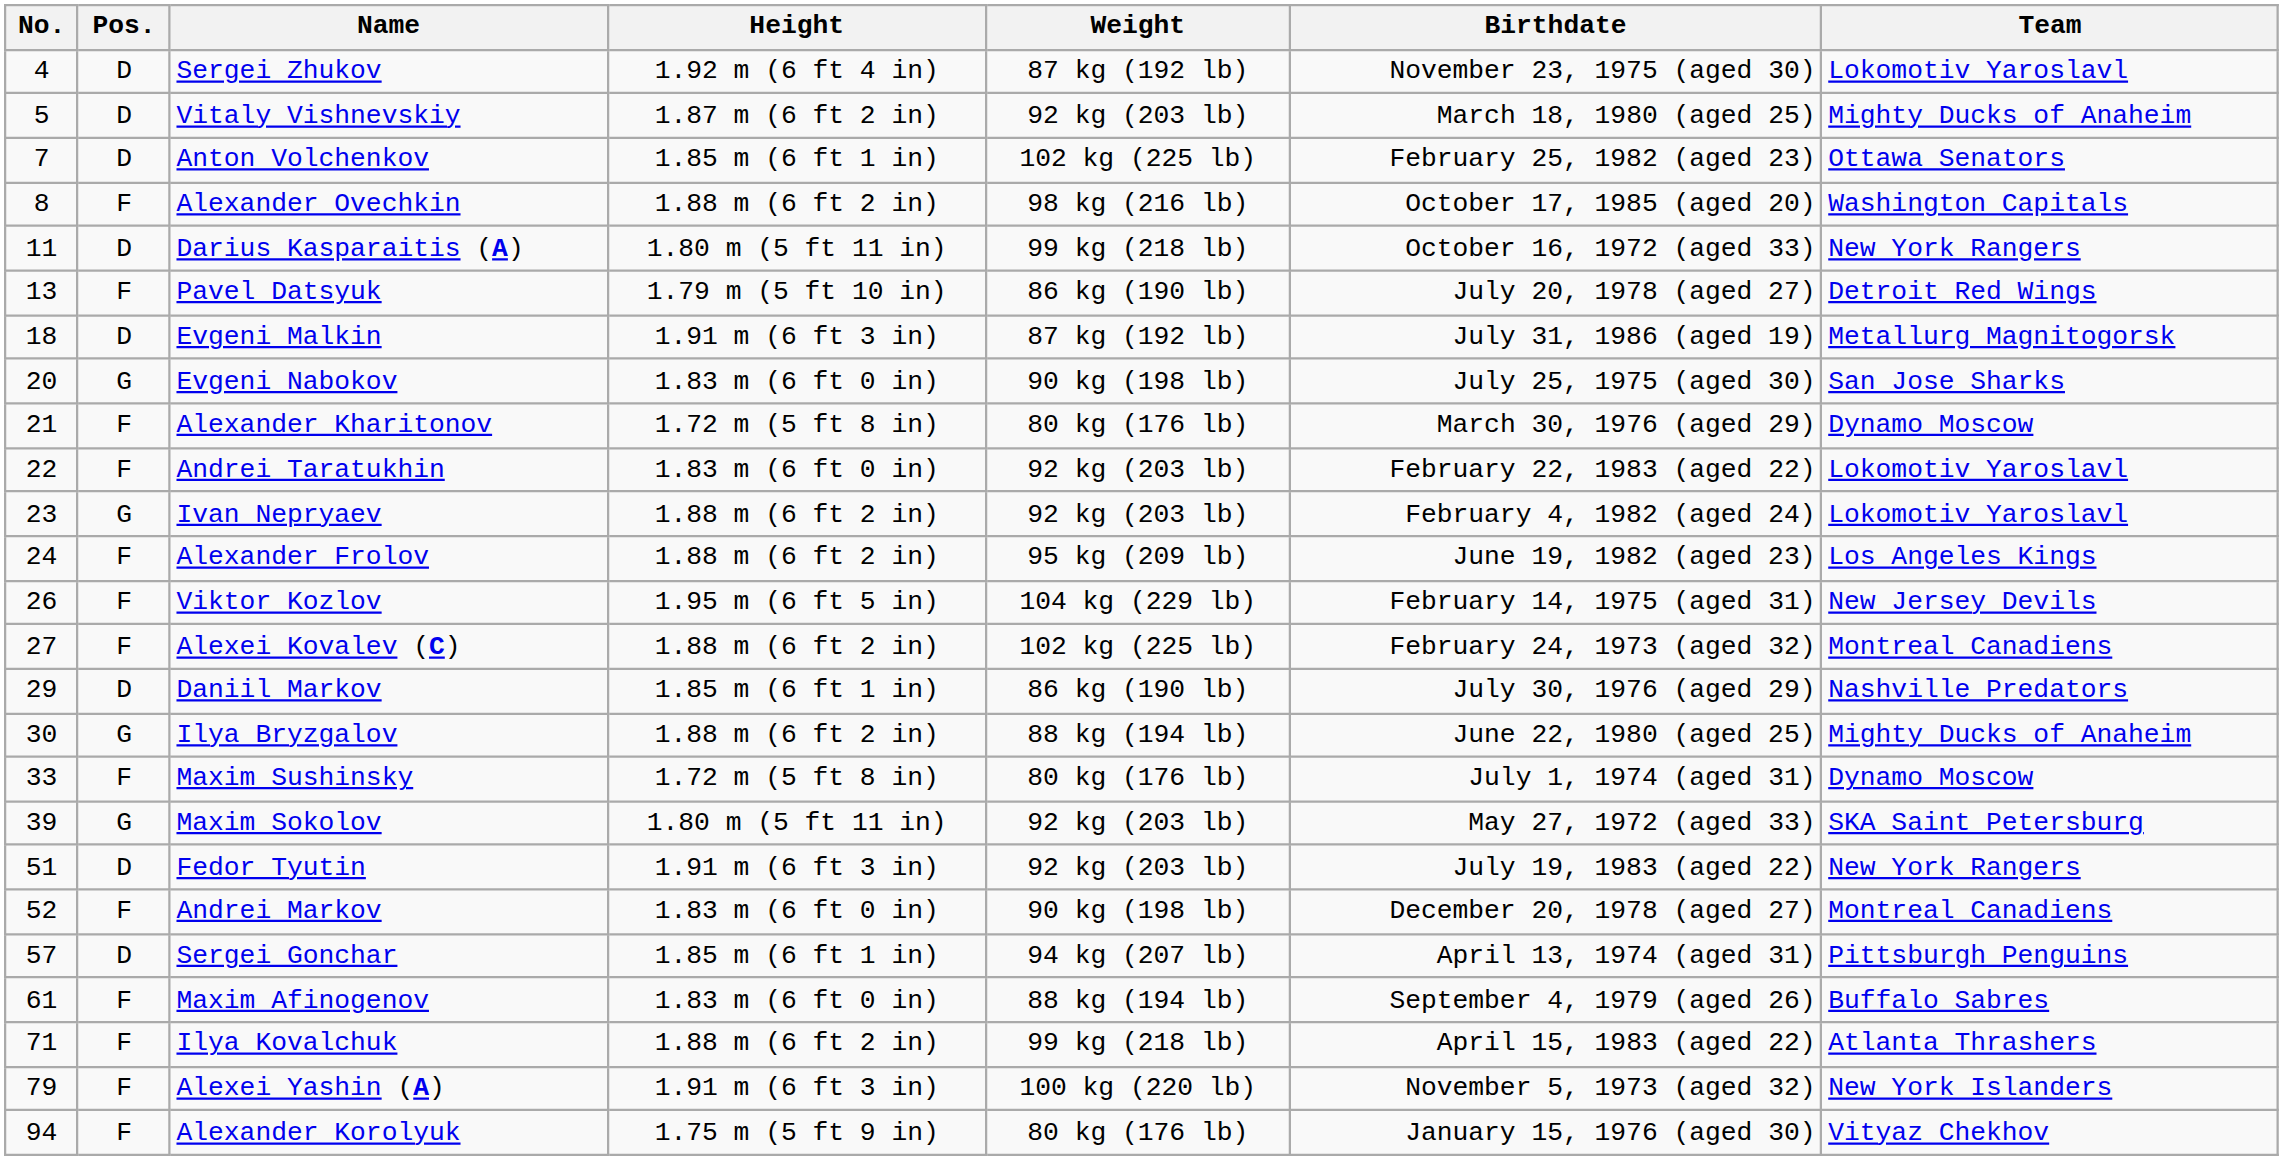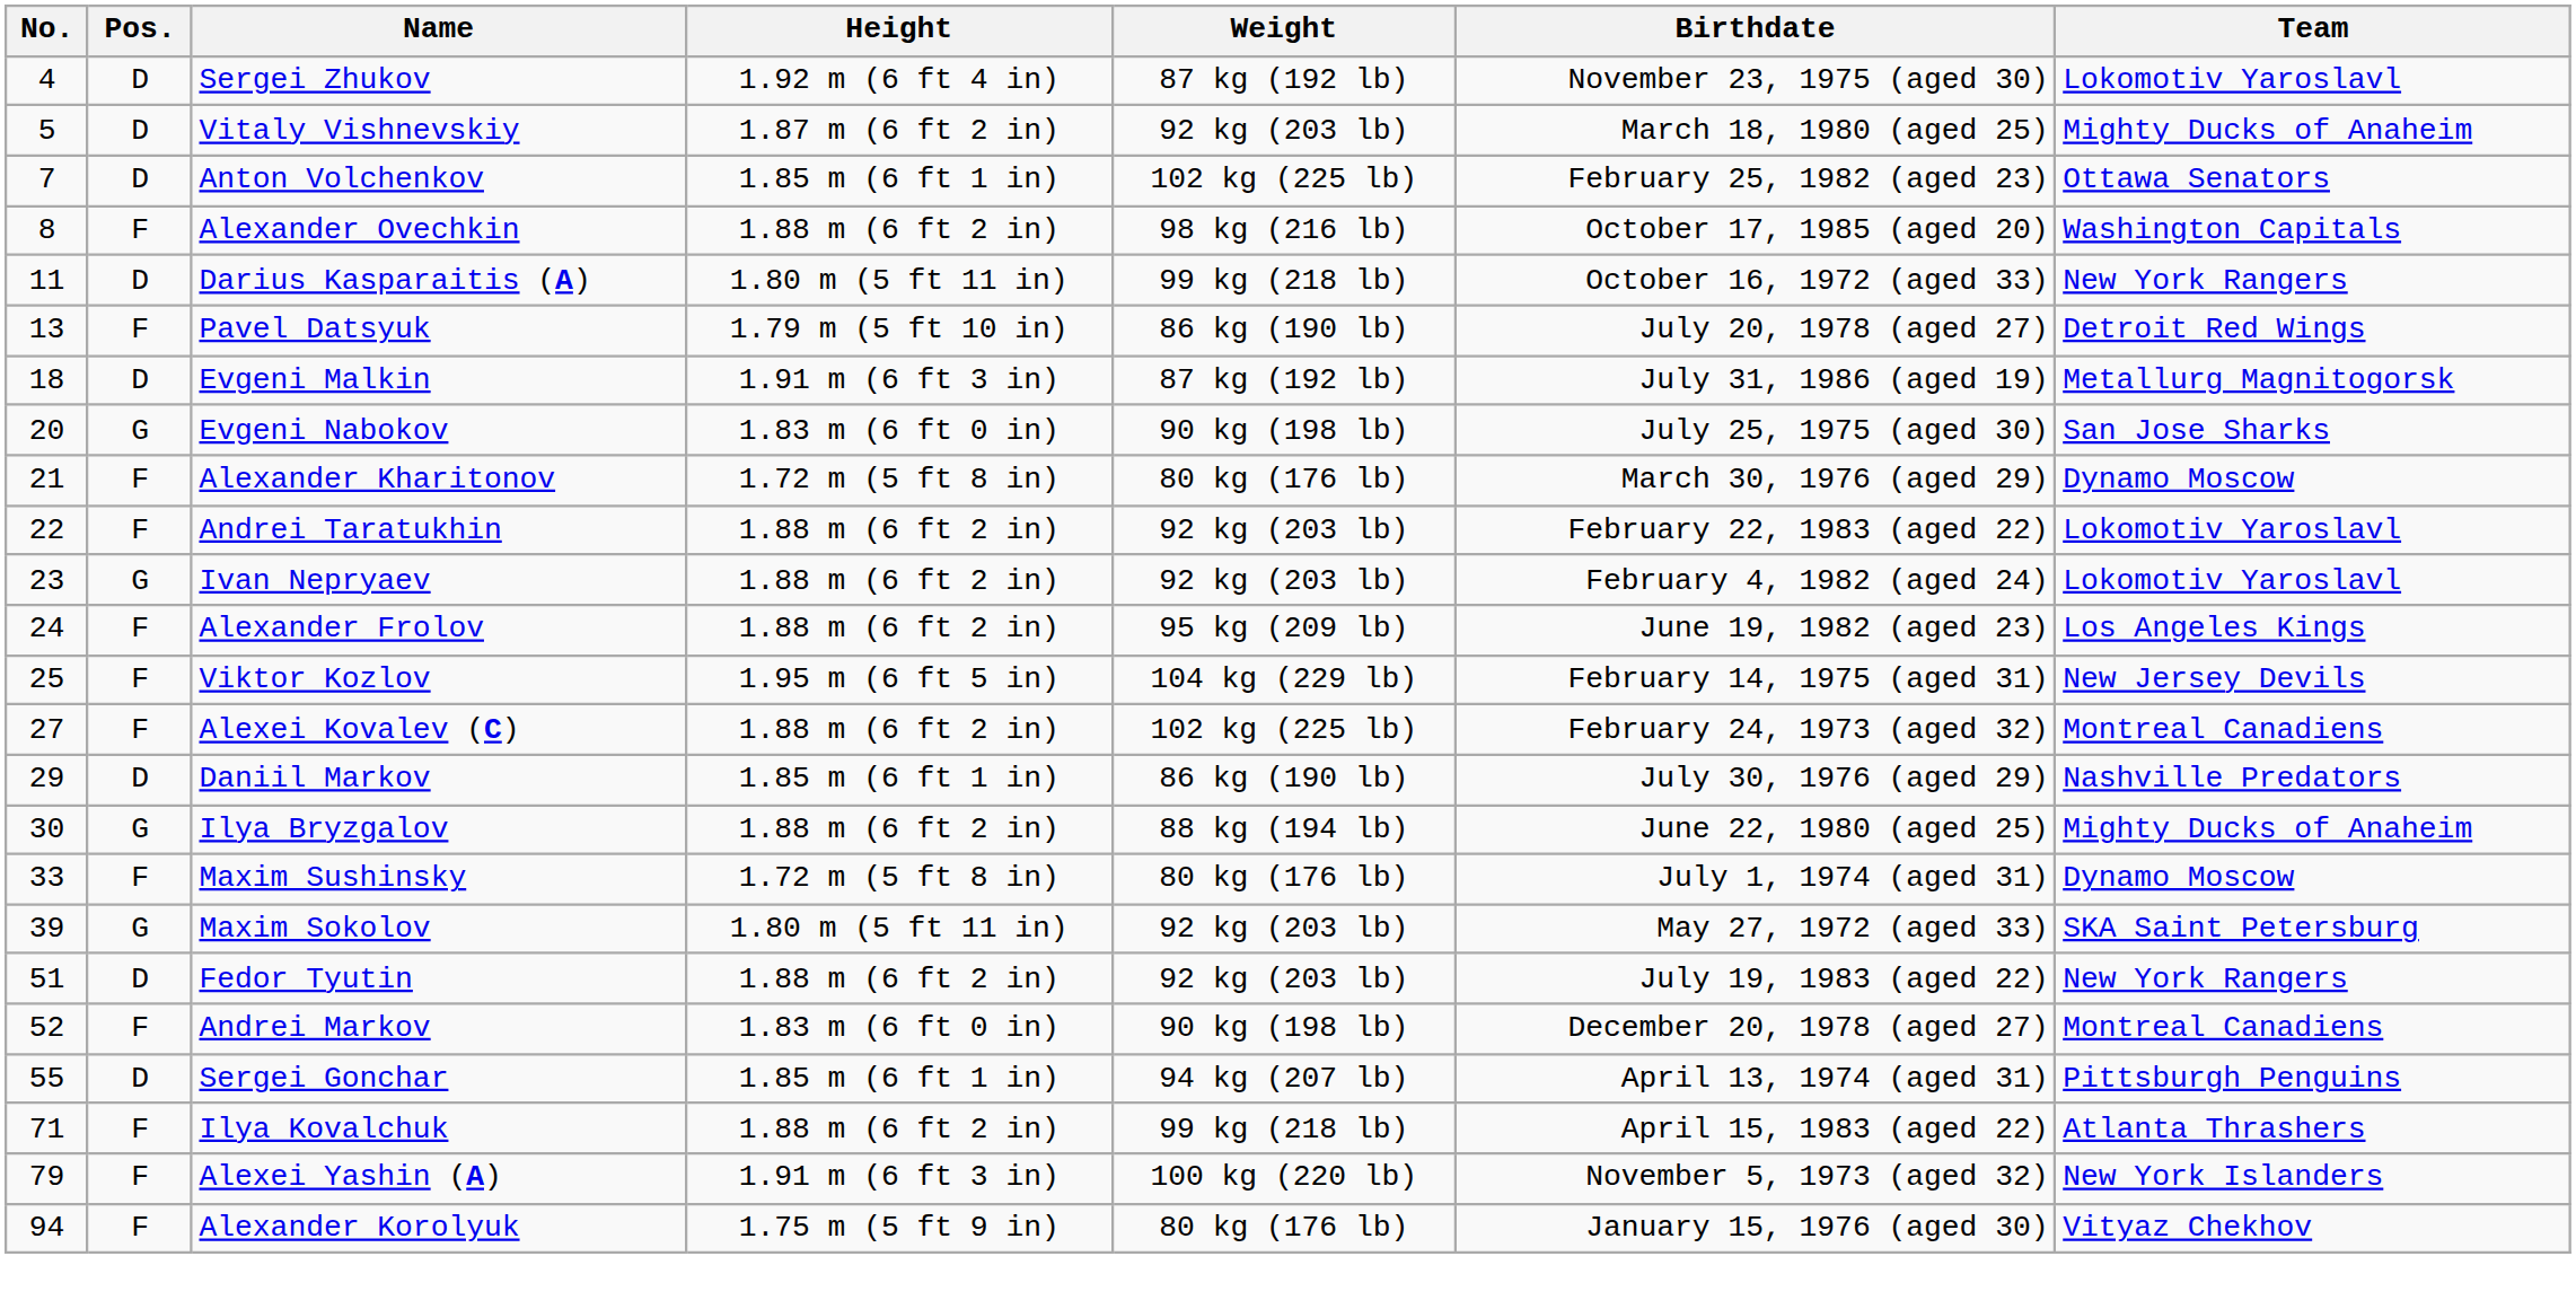Andrei Taratukhin | Height: 1.83 m (6 ft 0 in) -> 1.88 m (6 ft 2 in)
Viktor Kozlov | No.: 26 -> 25
Fedor Tyutin | Height: 1.91 m (6 ft 3 in) -> 1.88 m (6 ft 2 in)
Sergei Gonchar | No.: 57 -> 55
- row: 61 | F | Maxim Afinogenov | 1.83 m (6 ft 0 in) | 88 kg (194 lb) | September 4, 1979 (aged 26) | Buffalo Sabres
